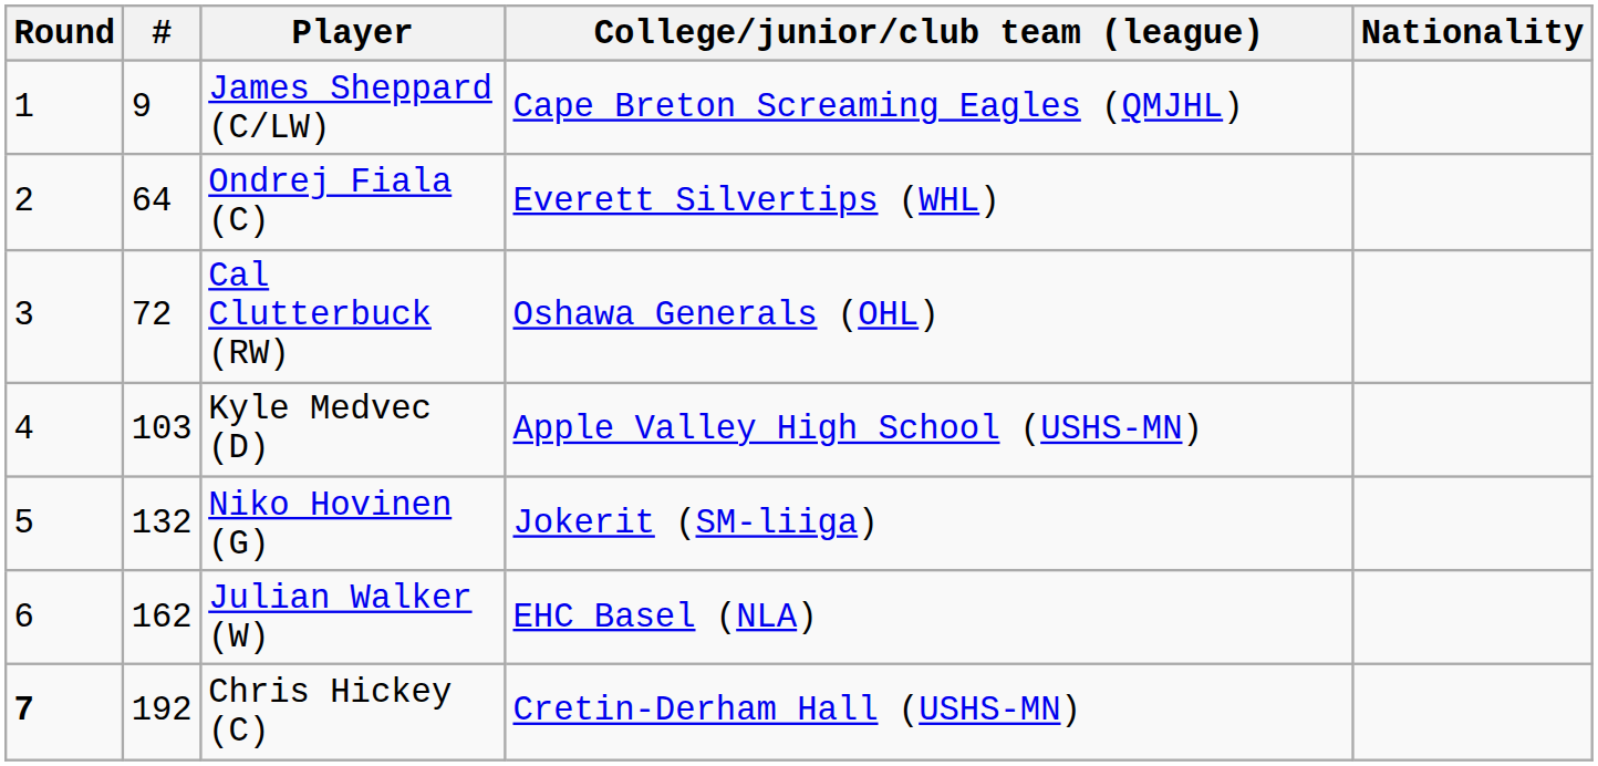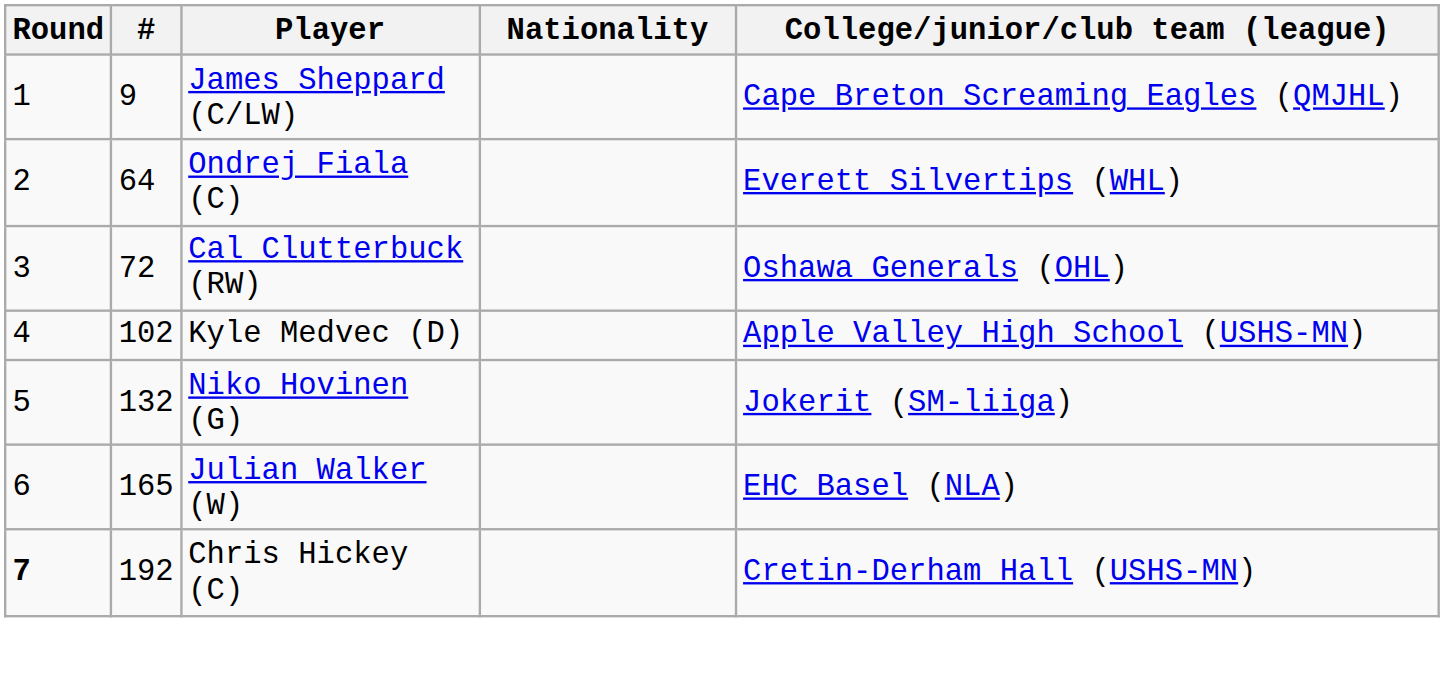columns swapped: Nationality <-> College/junior/club team (league)
Kyle Medvec (D) | #: 103 -> 102
Julian Walker (W) | #: 162 -> 165
